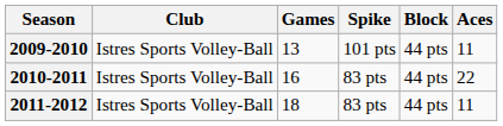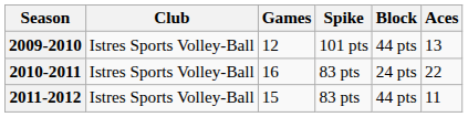2009-2010 | Games: 13 -> 12
2009-2010 | Aces: 11 -> 13
2010-2011 | Block: 44 pts -> 24 pts
2011-2012 | Games: 18 -> 15
